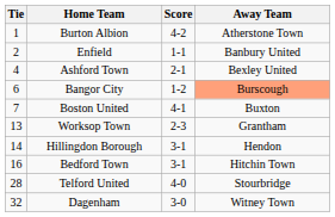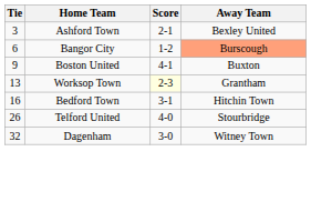- row: 1 | Burton Albion | 4-2 | Atherstone Town
- row: 2 | Enfield | 1-1 | Banbury United
Ashford Town | Tie: 4 -> 3
Boston United | Tie: 7 -> 9
Worksop Town | Score: no background -> lightyellow background
- row: 14 | Hillingdon Borough | 3-1 | Hendon
Telford United | Tie: 28 -> 26
